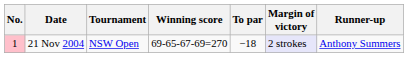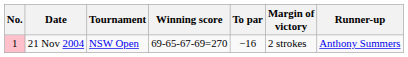21 Nov 2004 | To par: −18 -> −16
21 Nov 2004 | Margin of victory: lavender background -> no background
